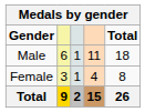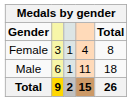rows swapped: Male <-> Female
